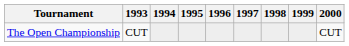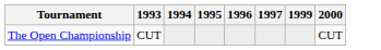- column: 1998
